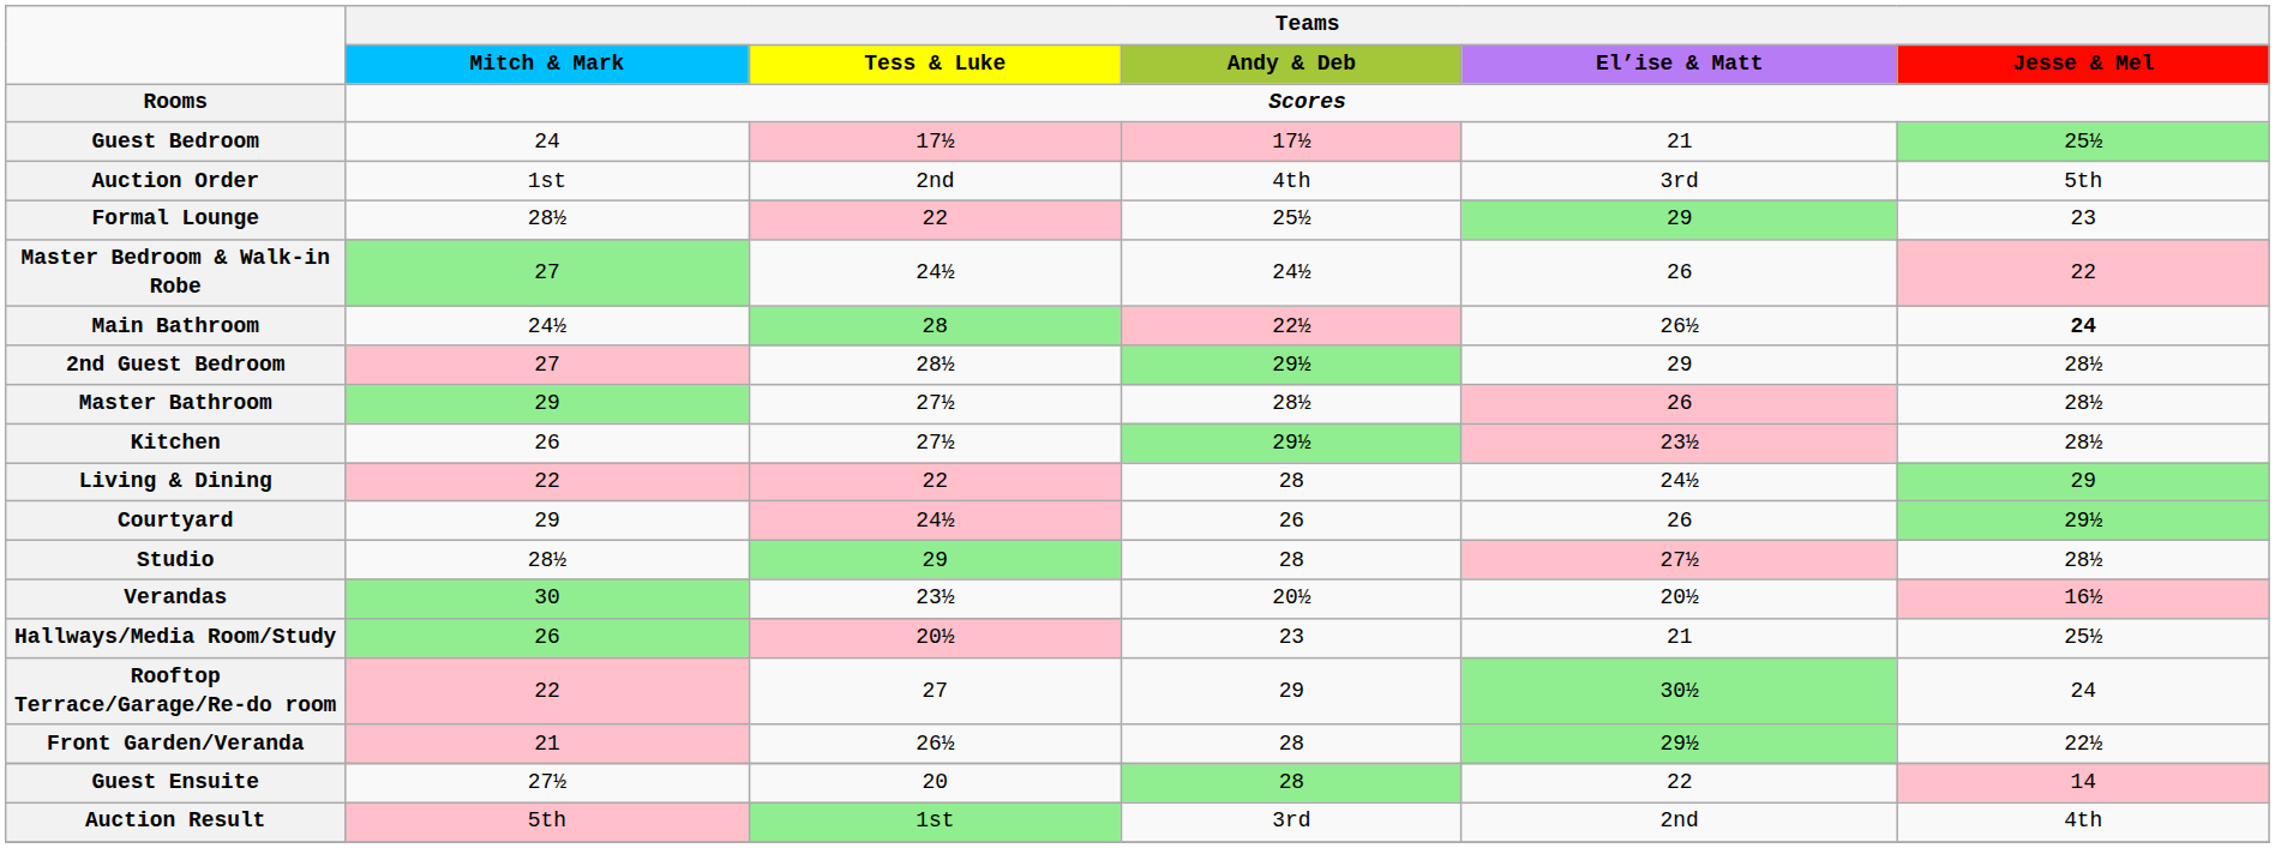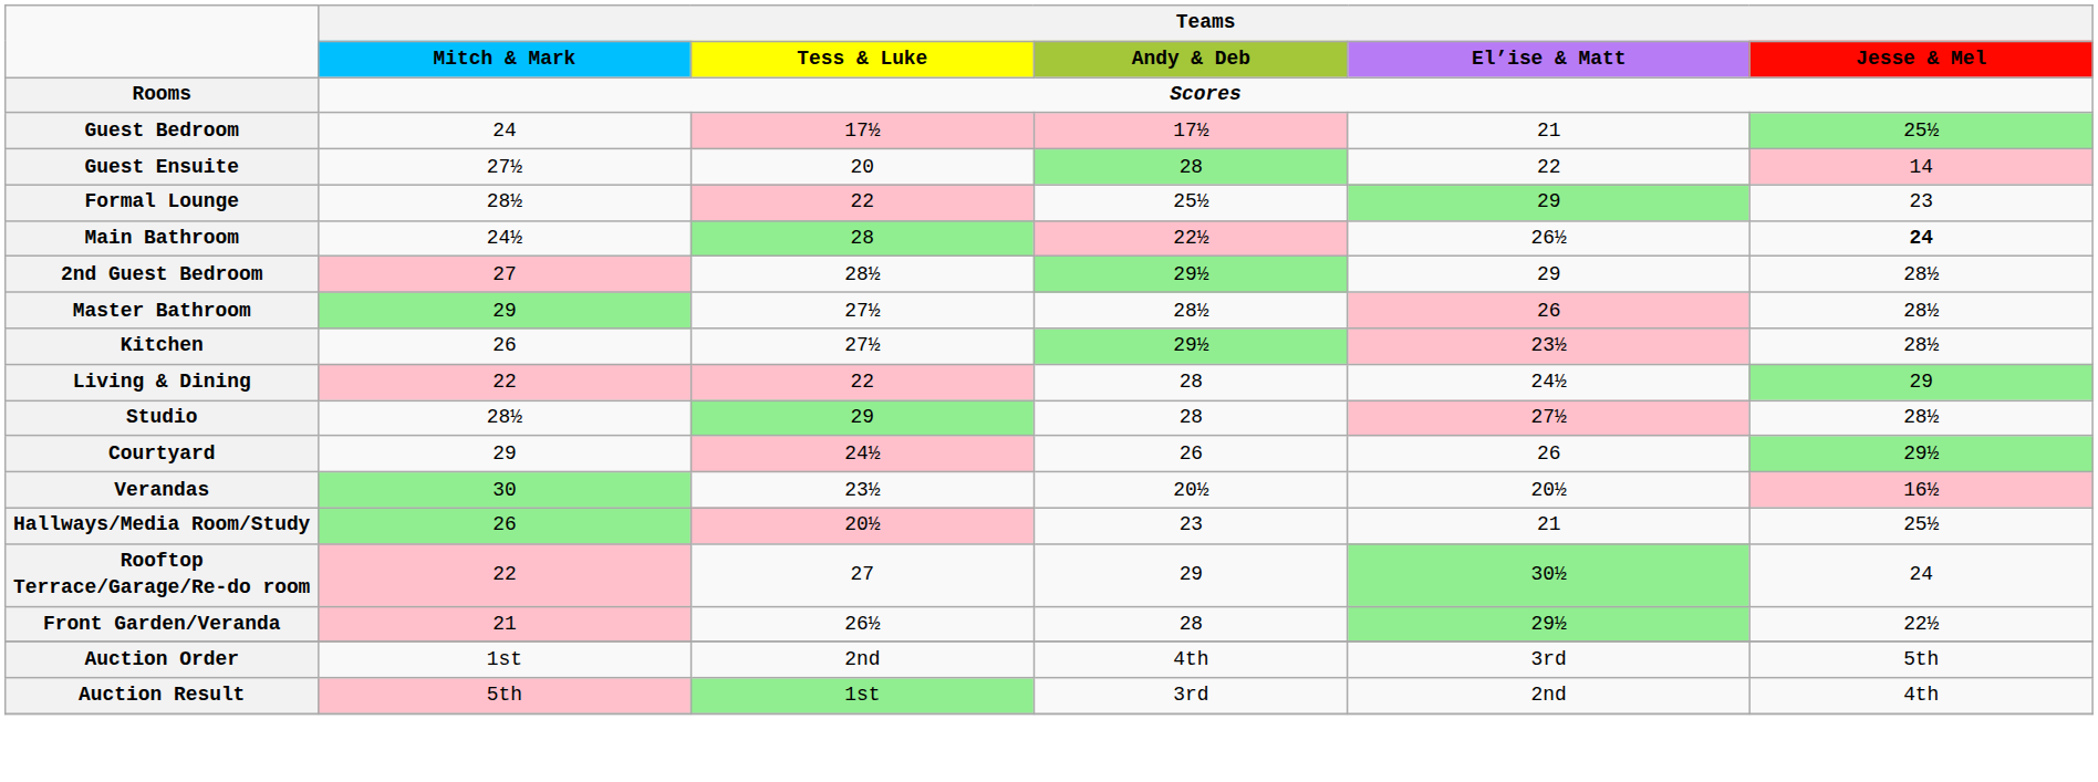rows swapped: Guest Ensuite <-> Auction Order
- row: Master Bedroom & Walk-in Robe | 27 | 24½ | 24½ | 26 | 22
rows swapped: Courtyard <-> Studio
